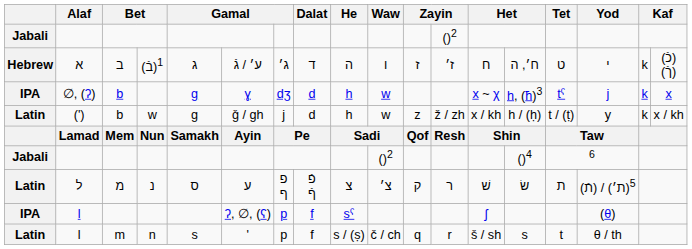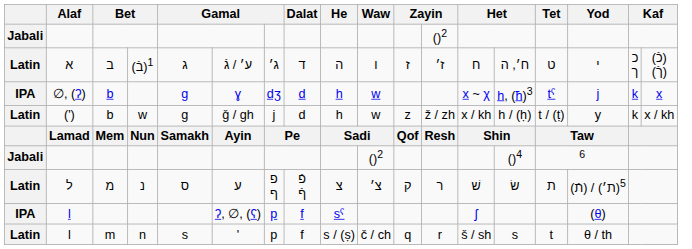א | column 1: Hebrew -> Latin
א | column 17: k -> כ ך
